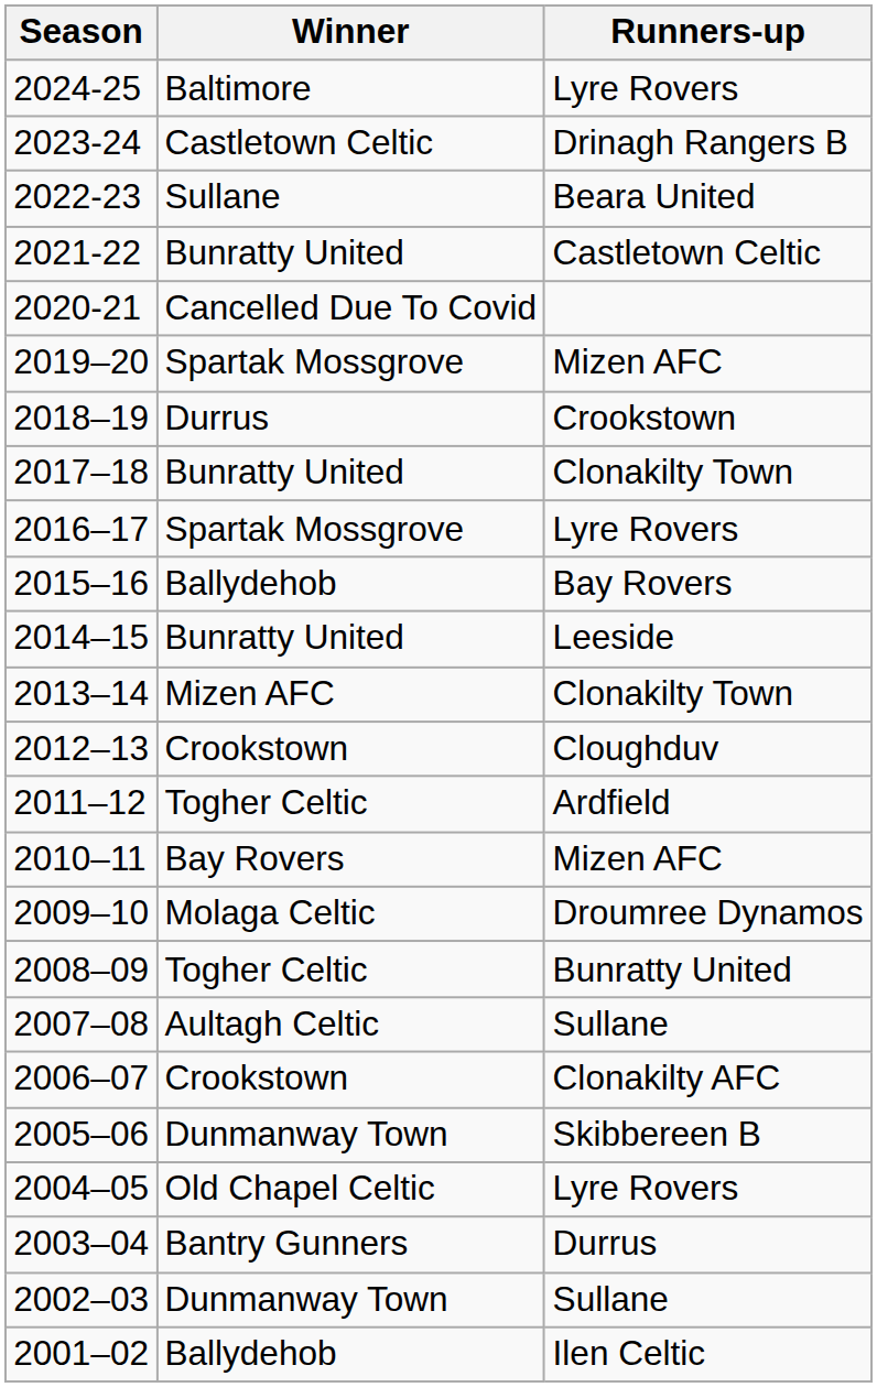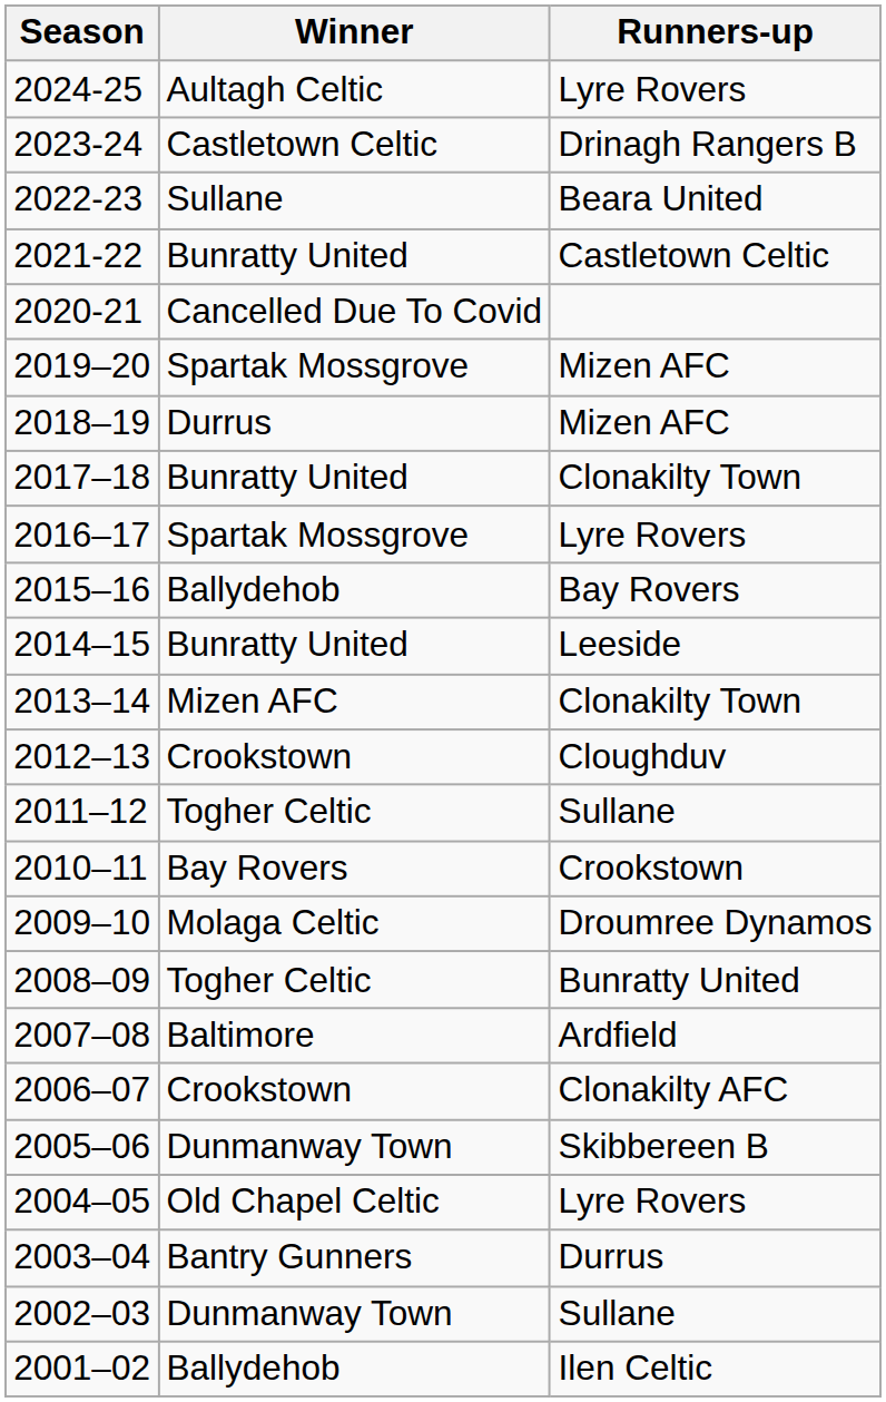2024-25 | Winner: Baltimore -> Aultagh Celtic
2018–19 | Runners-up: Crookstown -> Mizen AFC
2011–12 | Runners-up: Ardfield -> Sullane
2010–11 | Runners-up: Mizen AFC -> Crookstown
2007–08 | Winner: Aultagh Celtic -> Baltimore
2007–08 | Runners-up: Sullane -> Ardfield
